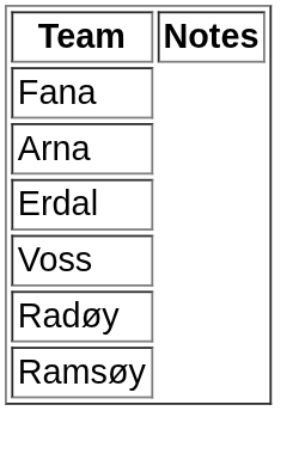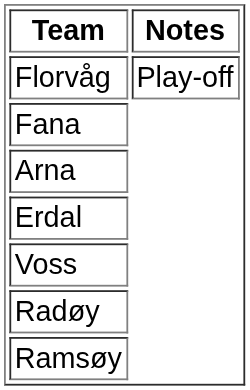+ row: Florvåg | Play-off
